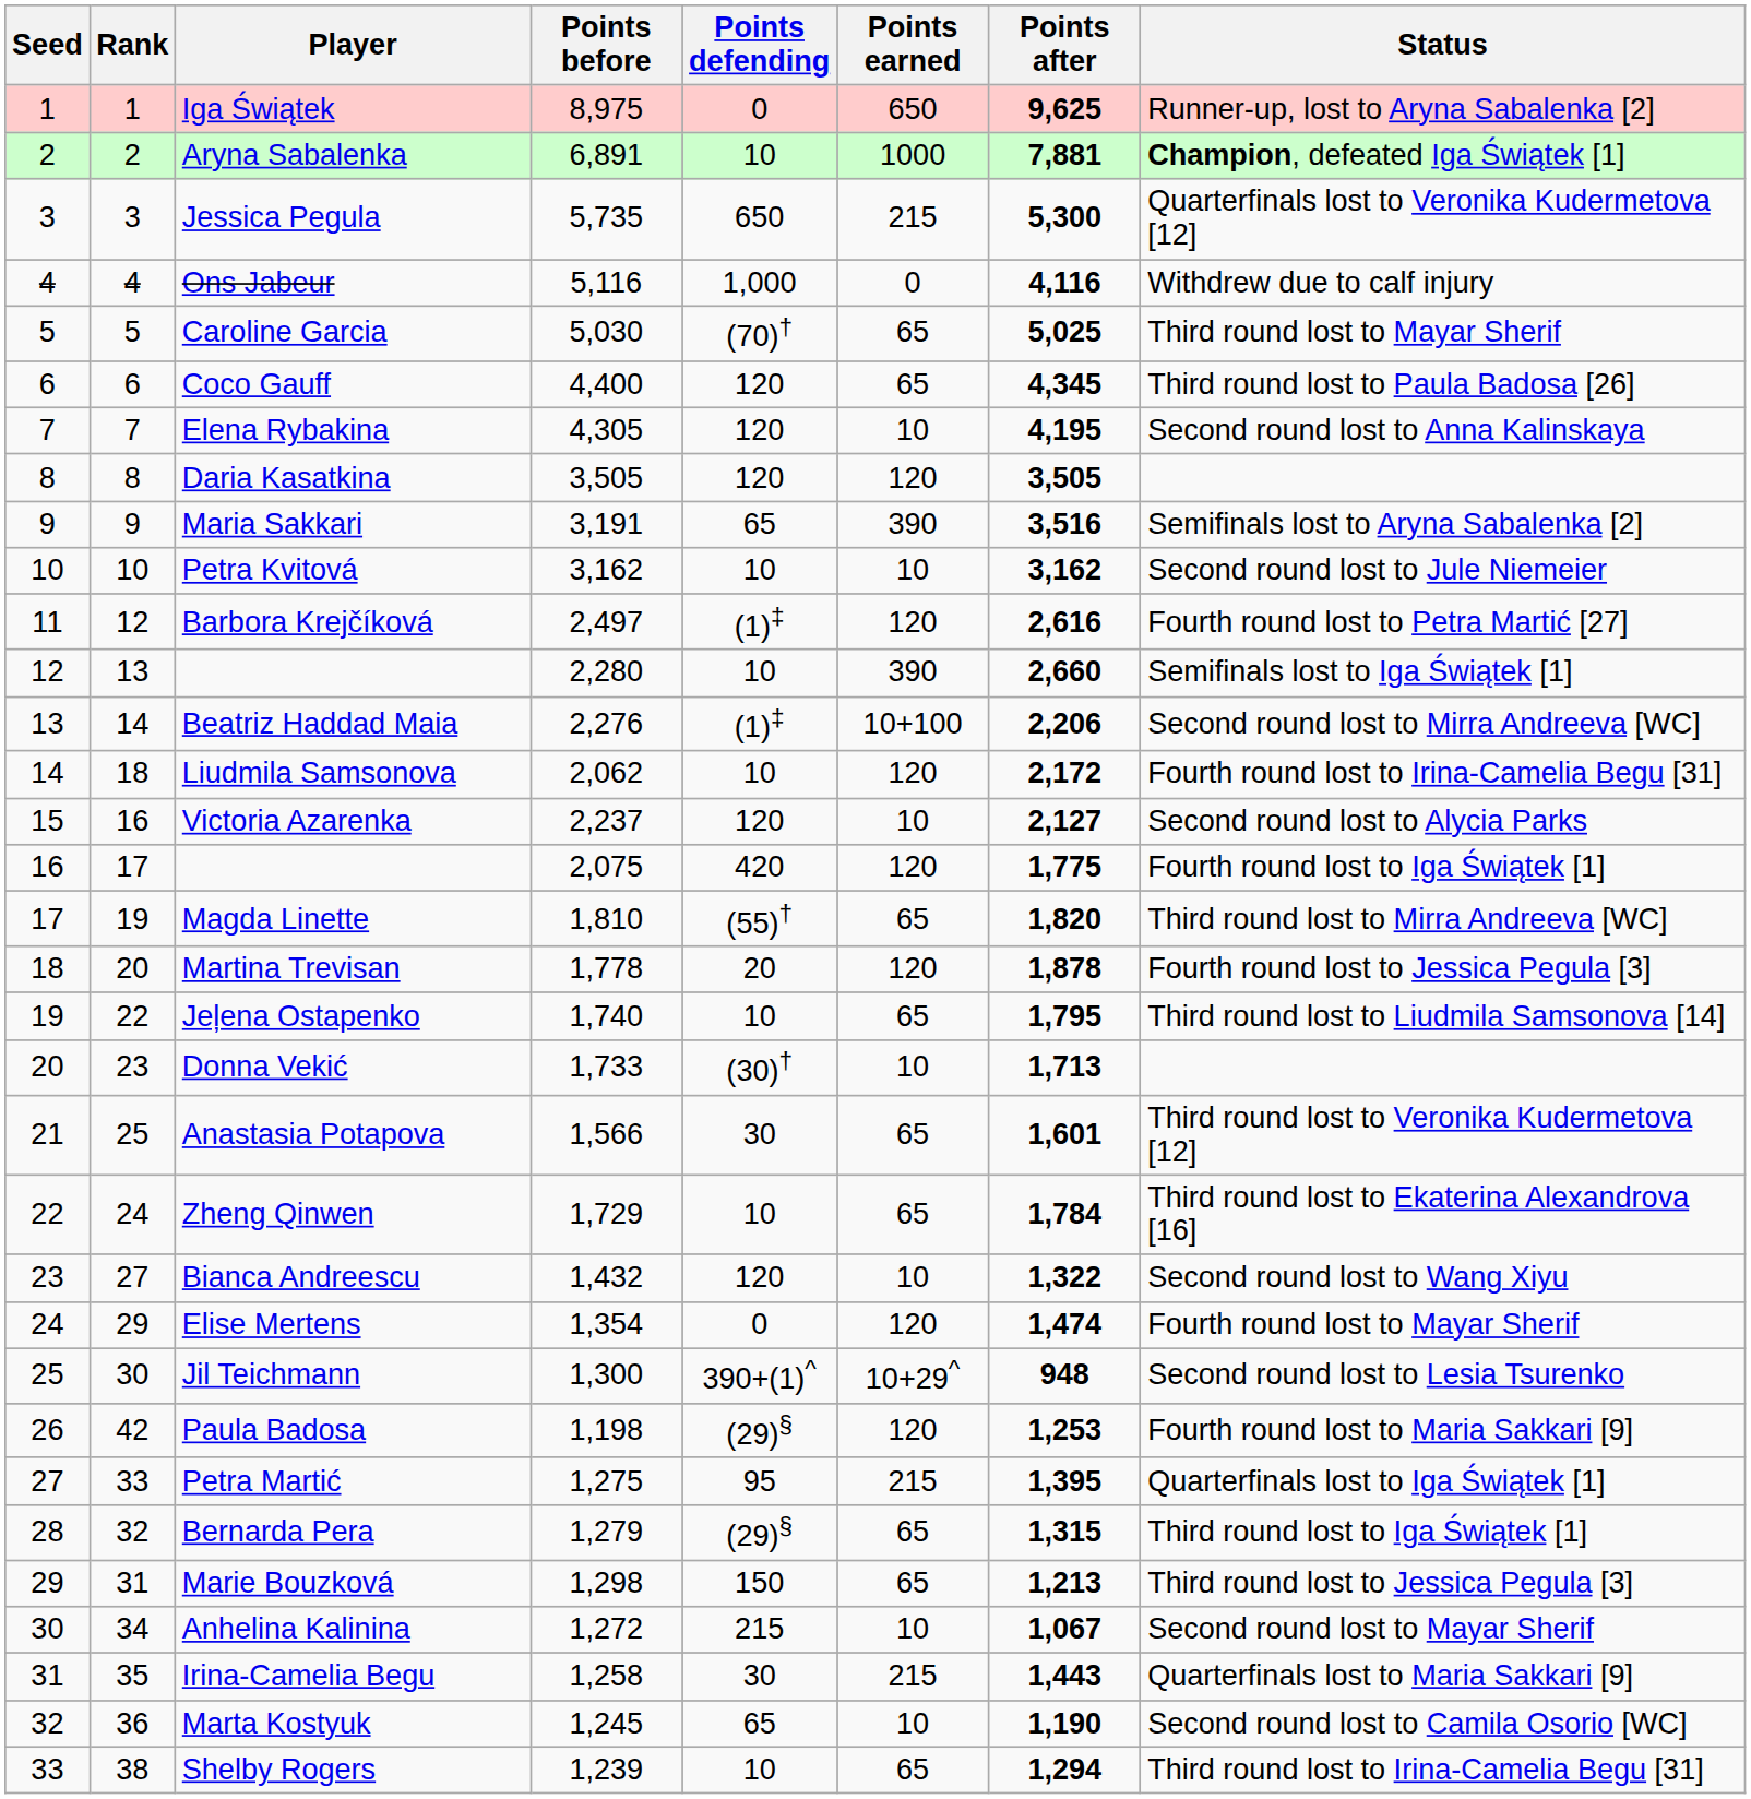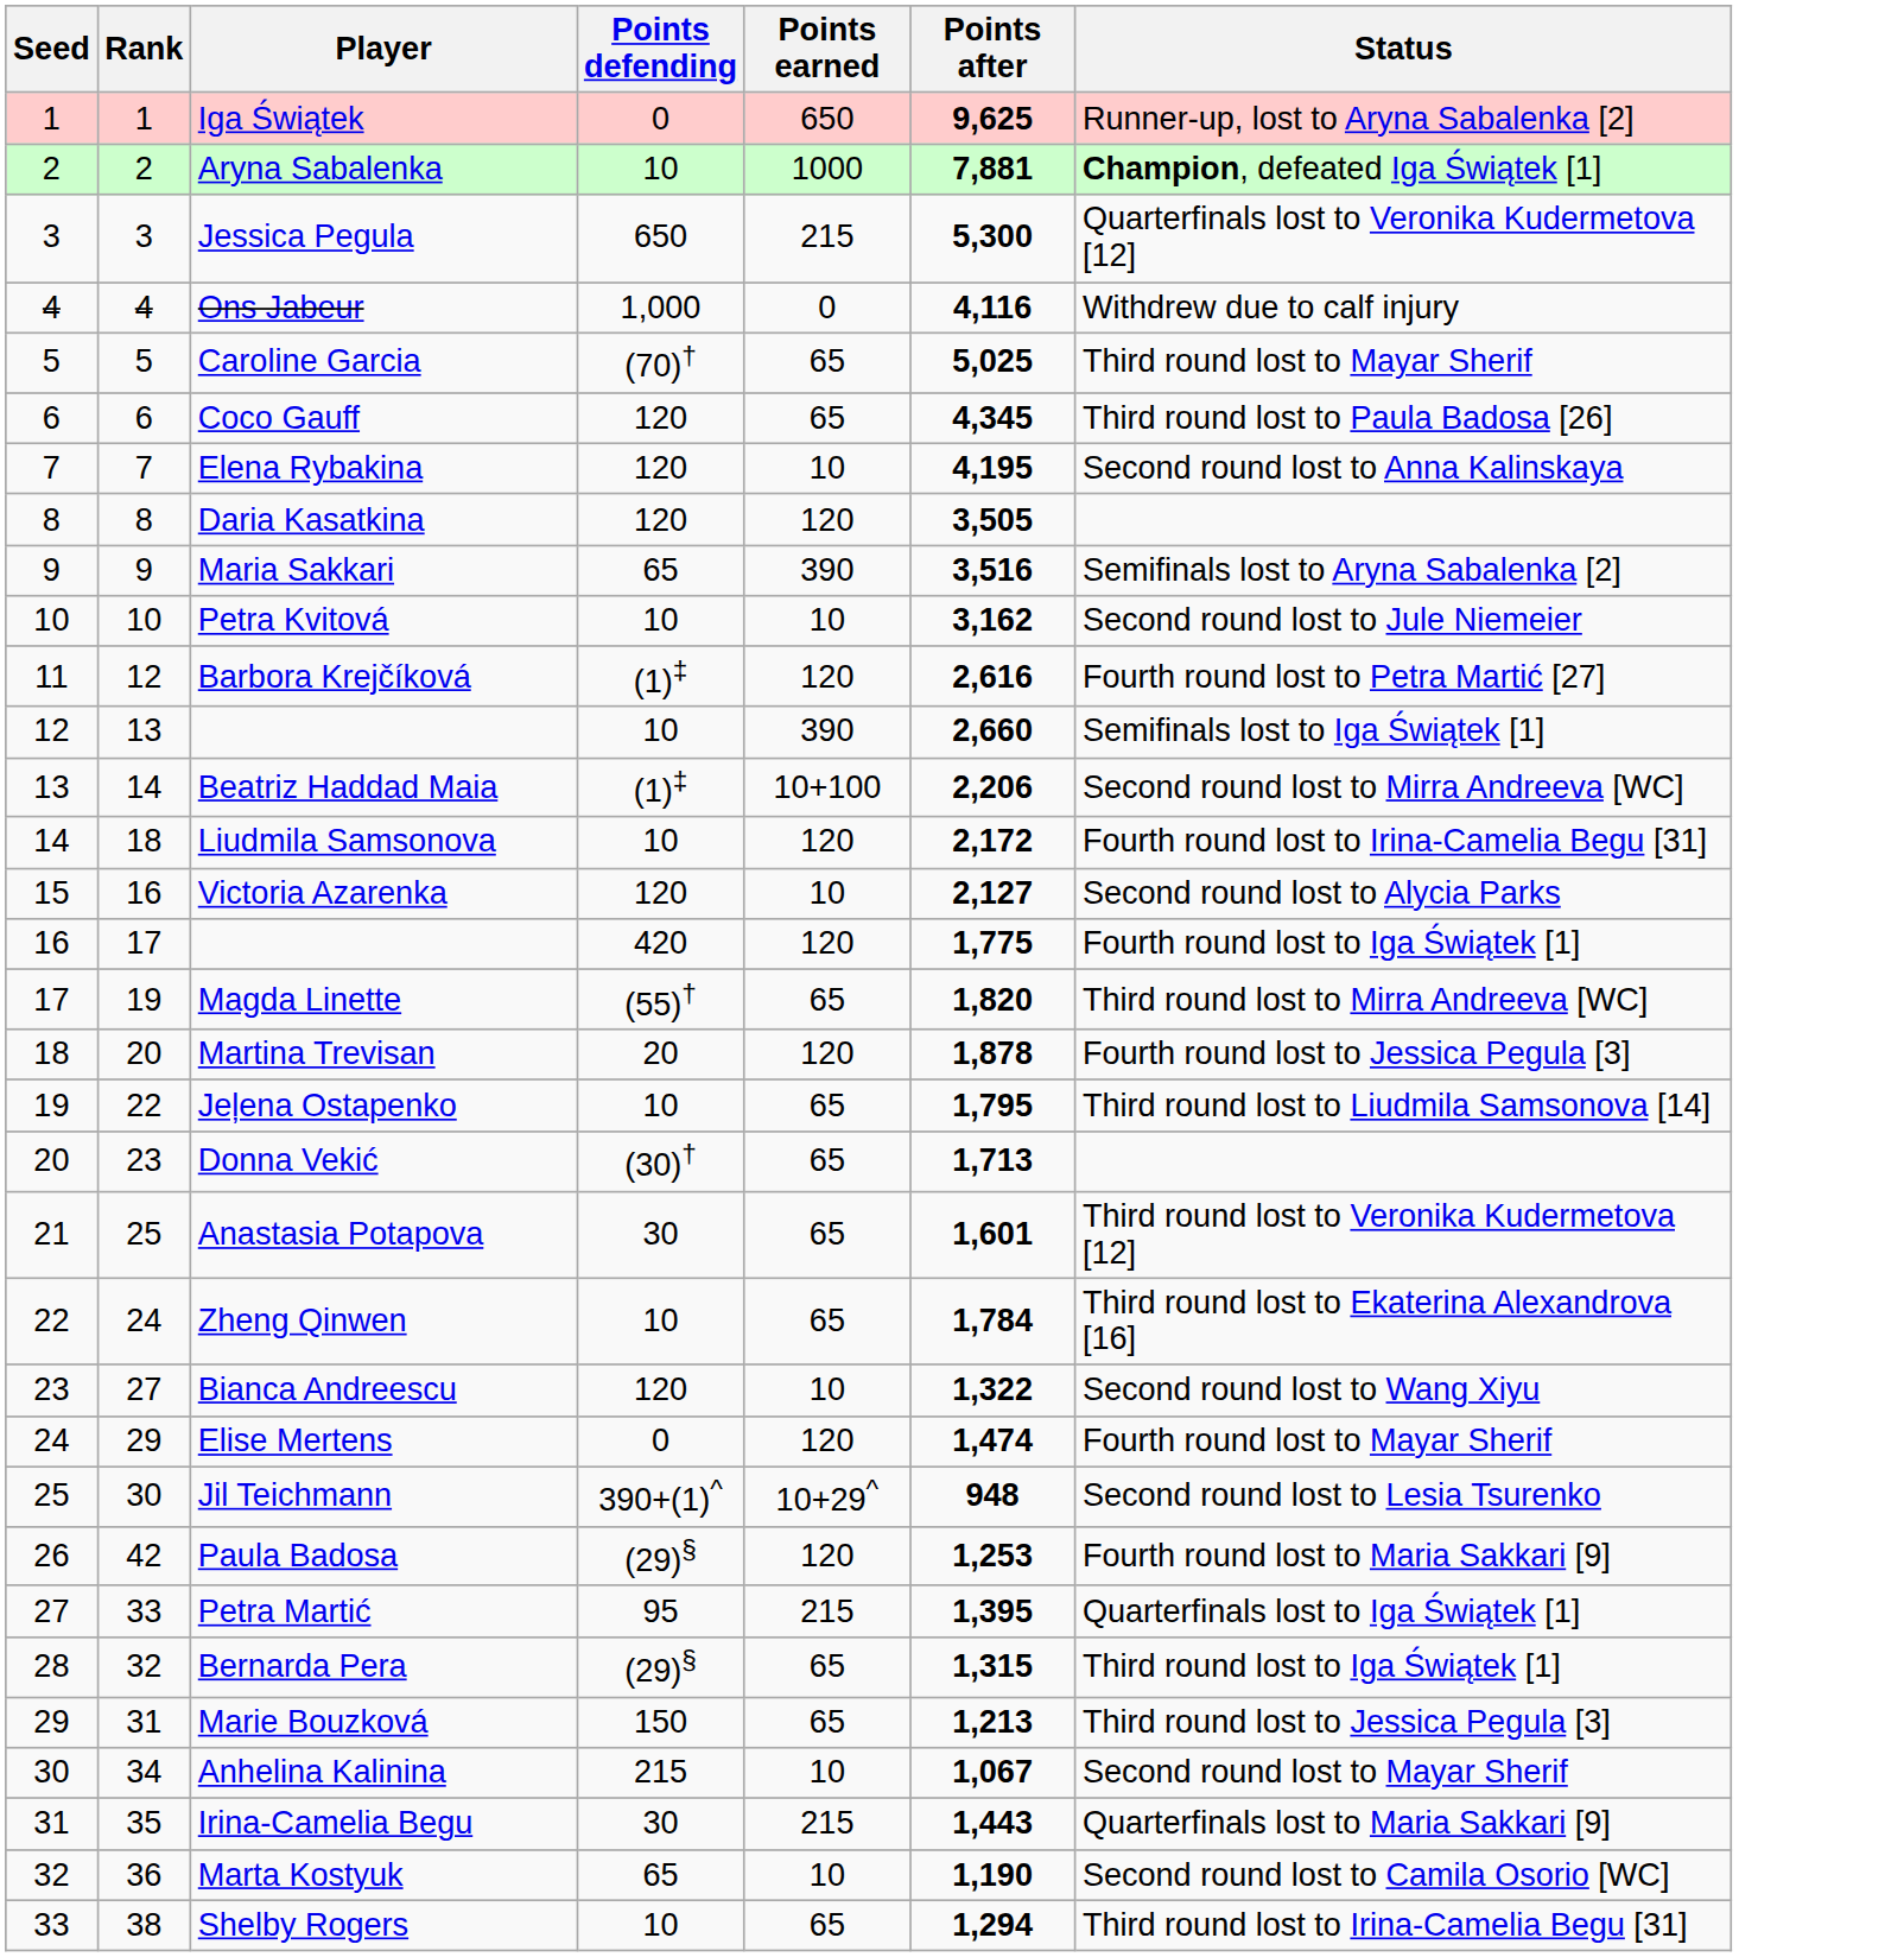- column: Points before | 8,975 | 6,891 | 5,735 | 5,116 | 5,030 | 4,400 | 4,305 | 3,505 | 3,191 | 3,162 | 2,497 | 2,280 | 2,276 | 2,062 | 2,237 | 2,075 | 1,810 | 1,778 | 1,740 | 1,733 | 1,566 | 1,729 | 1,432 | 1,354 | 1,300 | 1,198 | 1,275 | 1,279 | 1,298 | 1,272 | 1,258 | 1,245 | 1,239
Donna Vekić | Points earned: 10 -> 65
